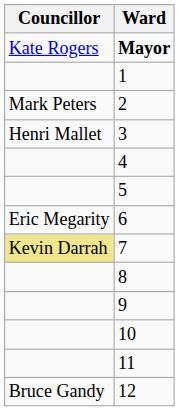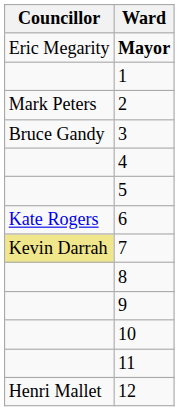Mayor | Councillor: Kate Rogers -> Eric Megarity
3 | Councillor: Henri Mallet -> Bruce Gandy
6 | Councillor: Eric Megarity -> Kate Rogers
12 | Councillor: Bruce Gandy -> Henri Mallet
